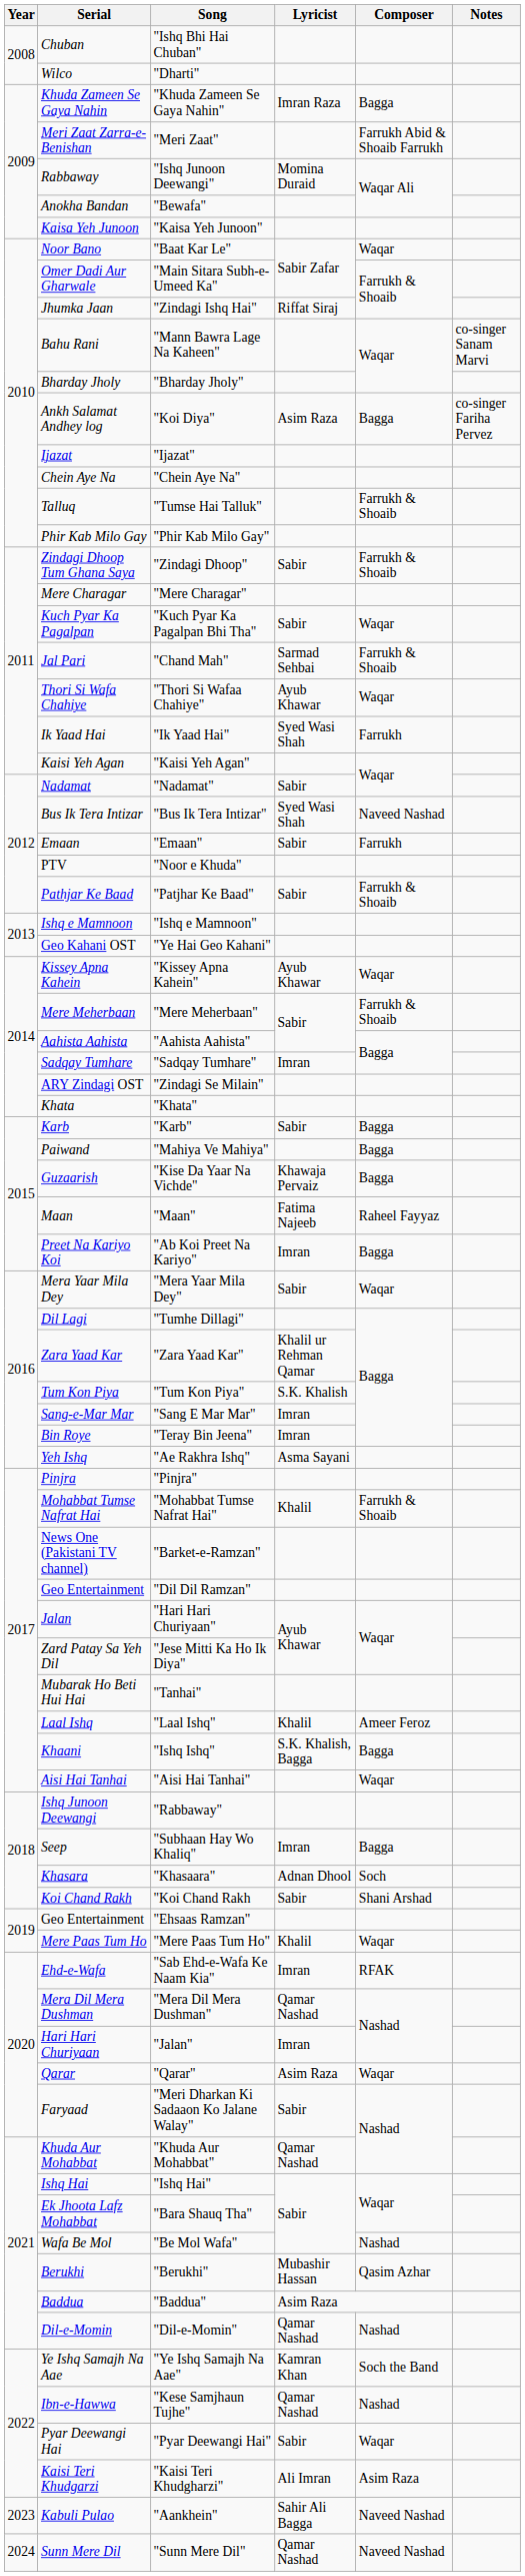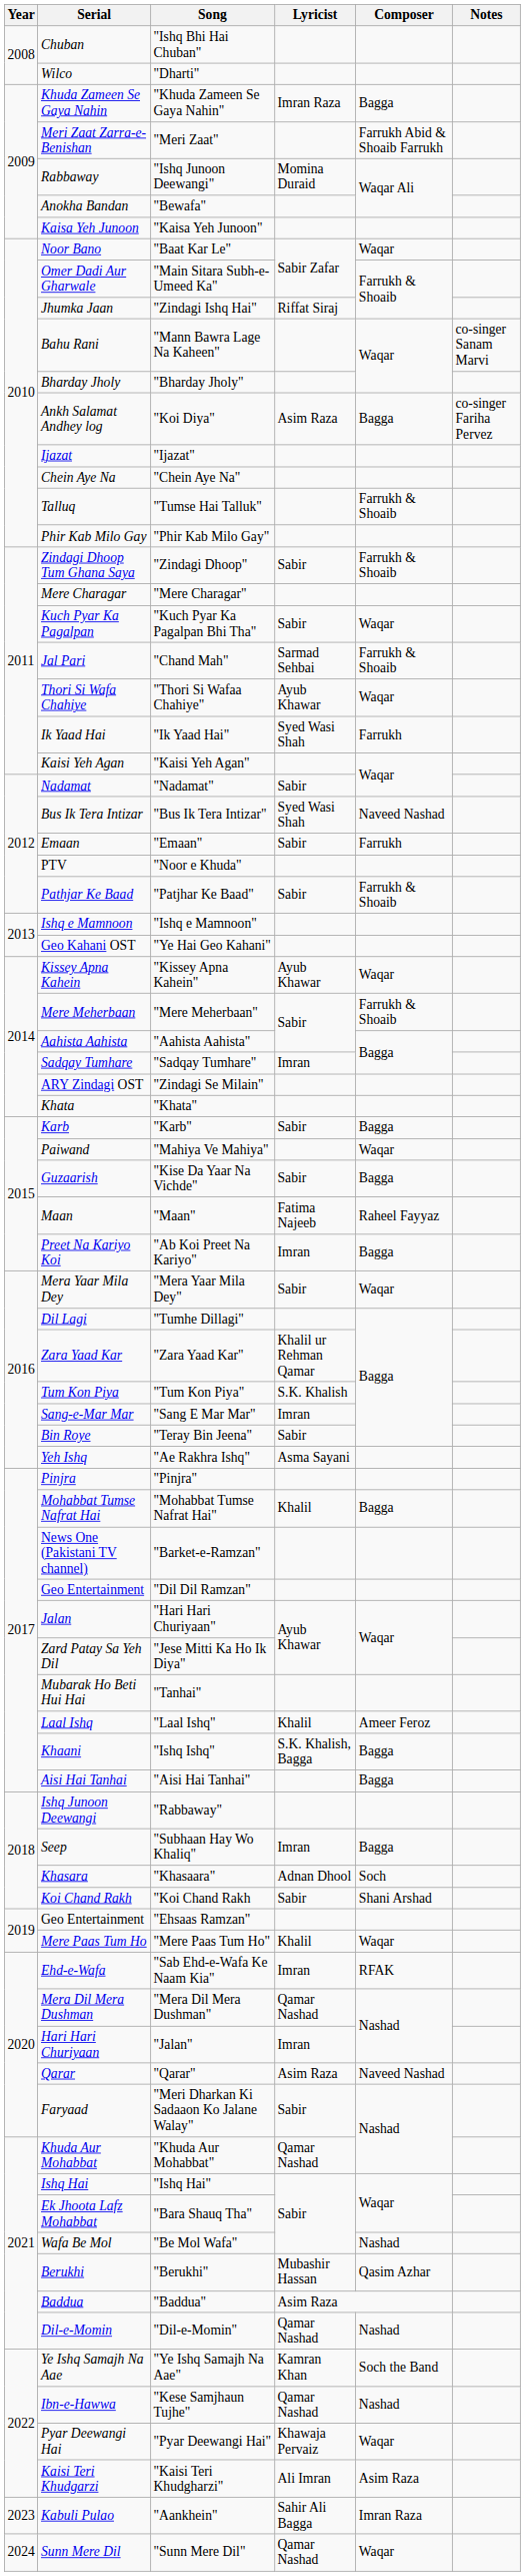"Mahiya Ve Mahiya" | Composer: Bagga -> Waqar
"Kise Da Yaar Na Vichde" | Lyricist: Khawaja Pervaiz -> Sabir
"Teray Bin Jeena" | Lyricist: Imran -> Sabir
"Mohabbat Tumse Nafrat Hai" | Composer: Farrukh & Shoaib -> Bagga
"Aisi Hai Tanhai" | Composer: Waqar -> Bagga
"Qarar" | Composer: Waqar -> Naveed Nashad
"Pyar Deewangi Hai" | Lyricist: Sabir -> Khawaja Pervaiz
"Aankhein" | Composer: Naveed Nashad -> Imran Raza
"Sunn Mere Dil" | Composer: Naveed Nashad -> Waqar
